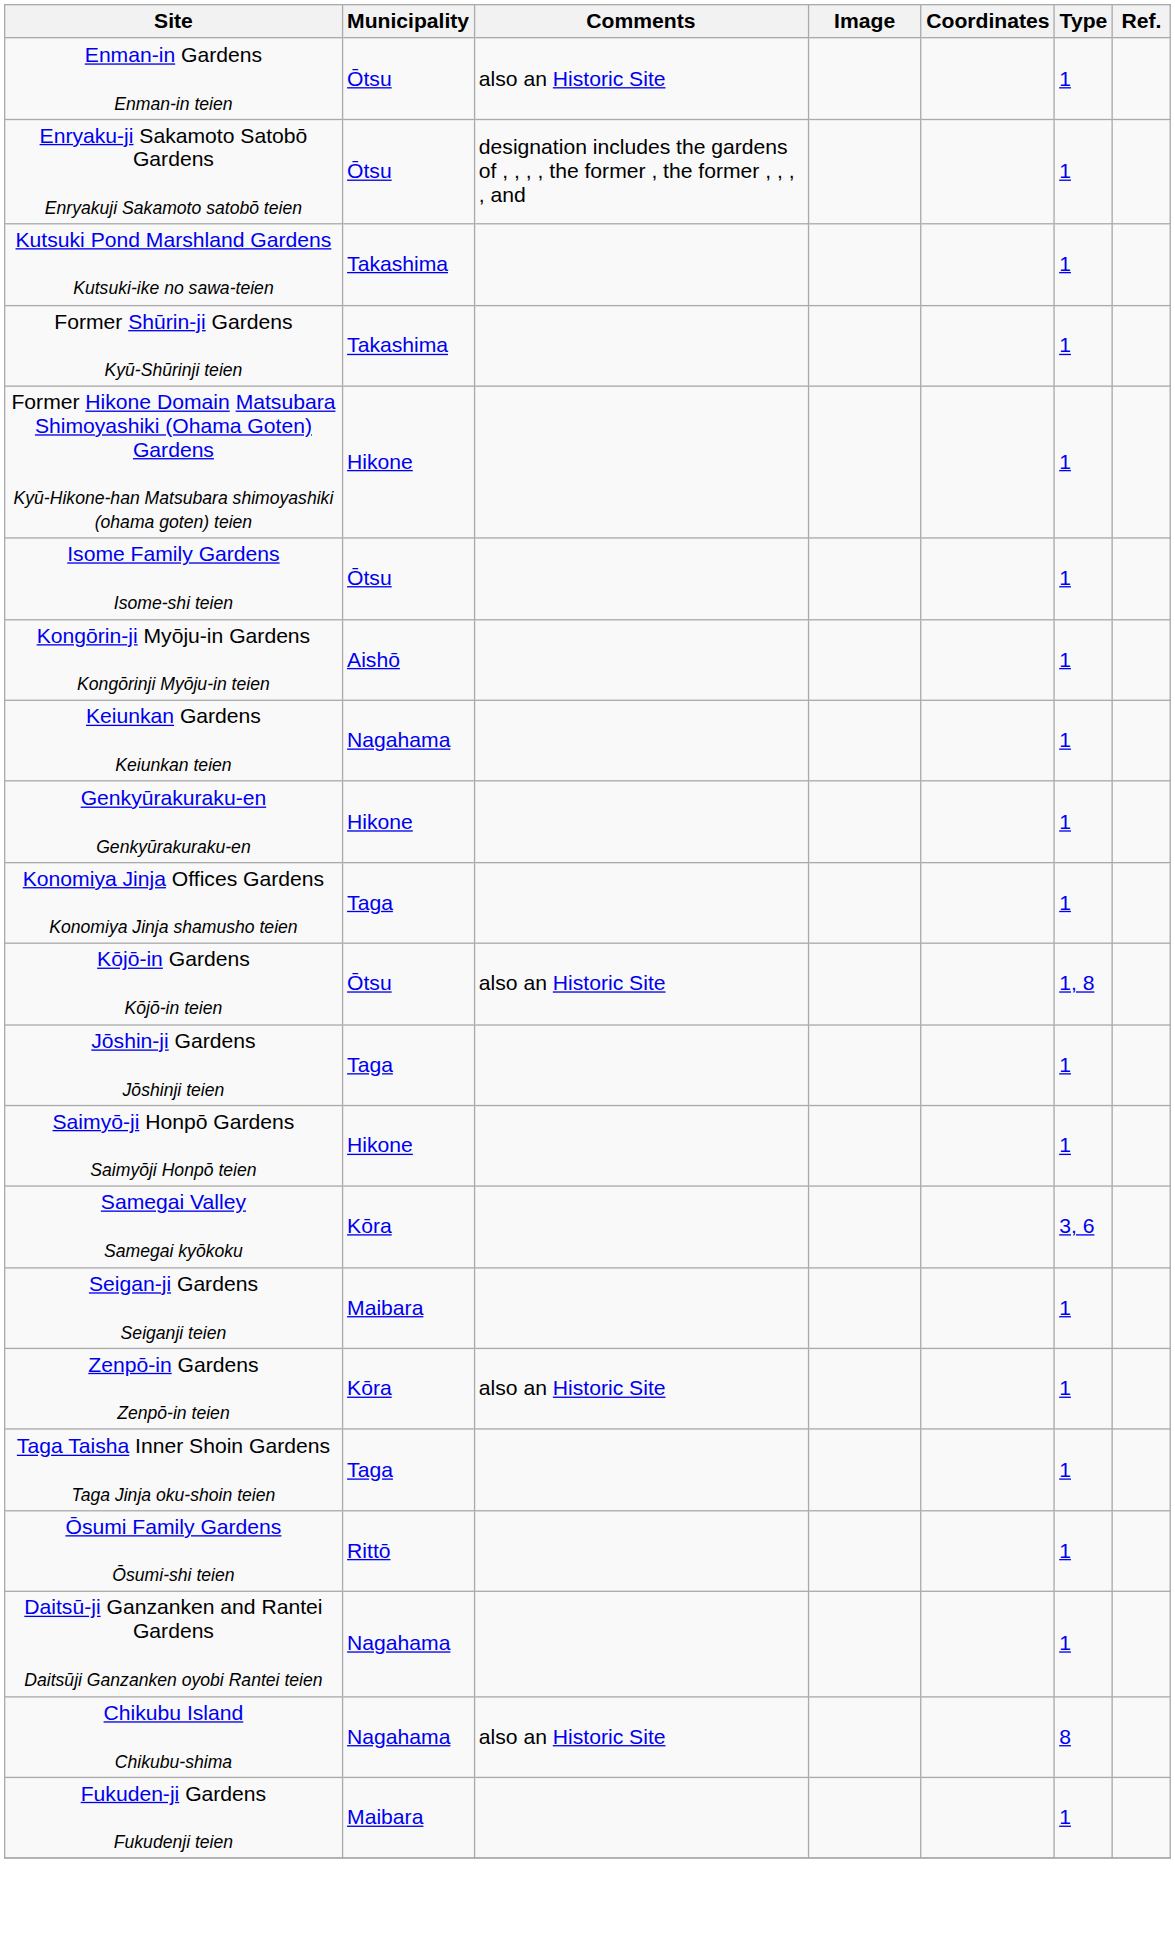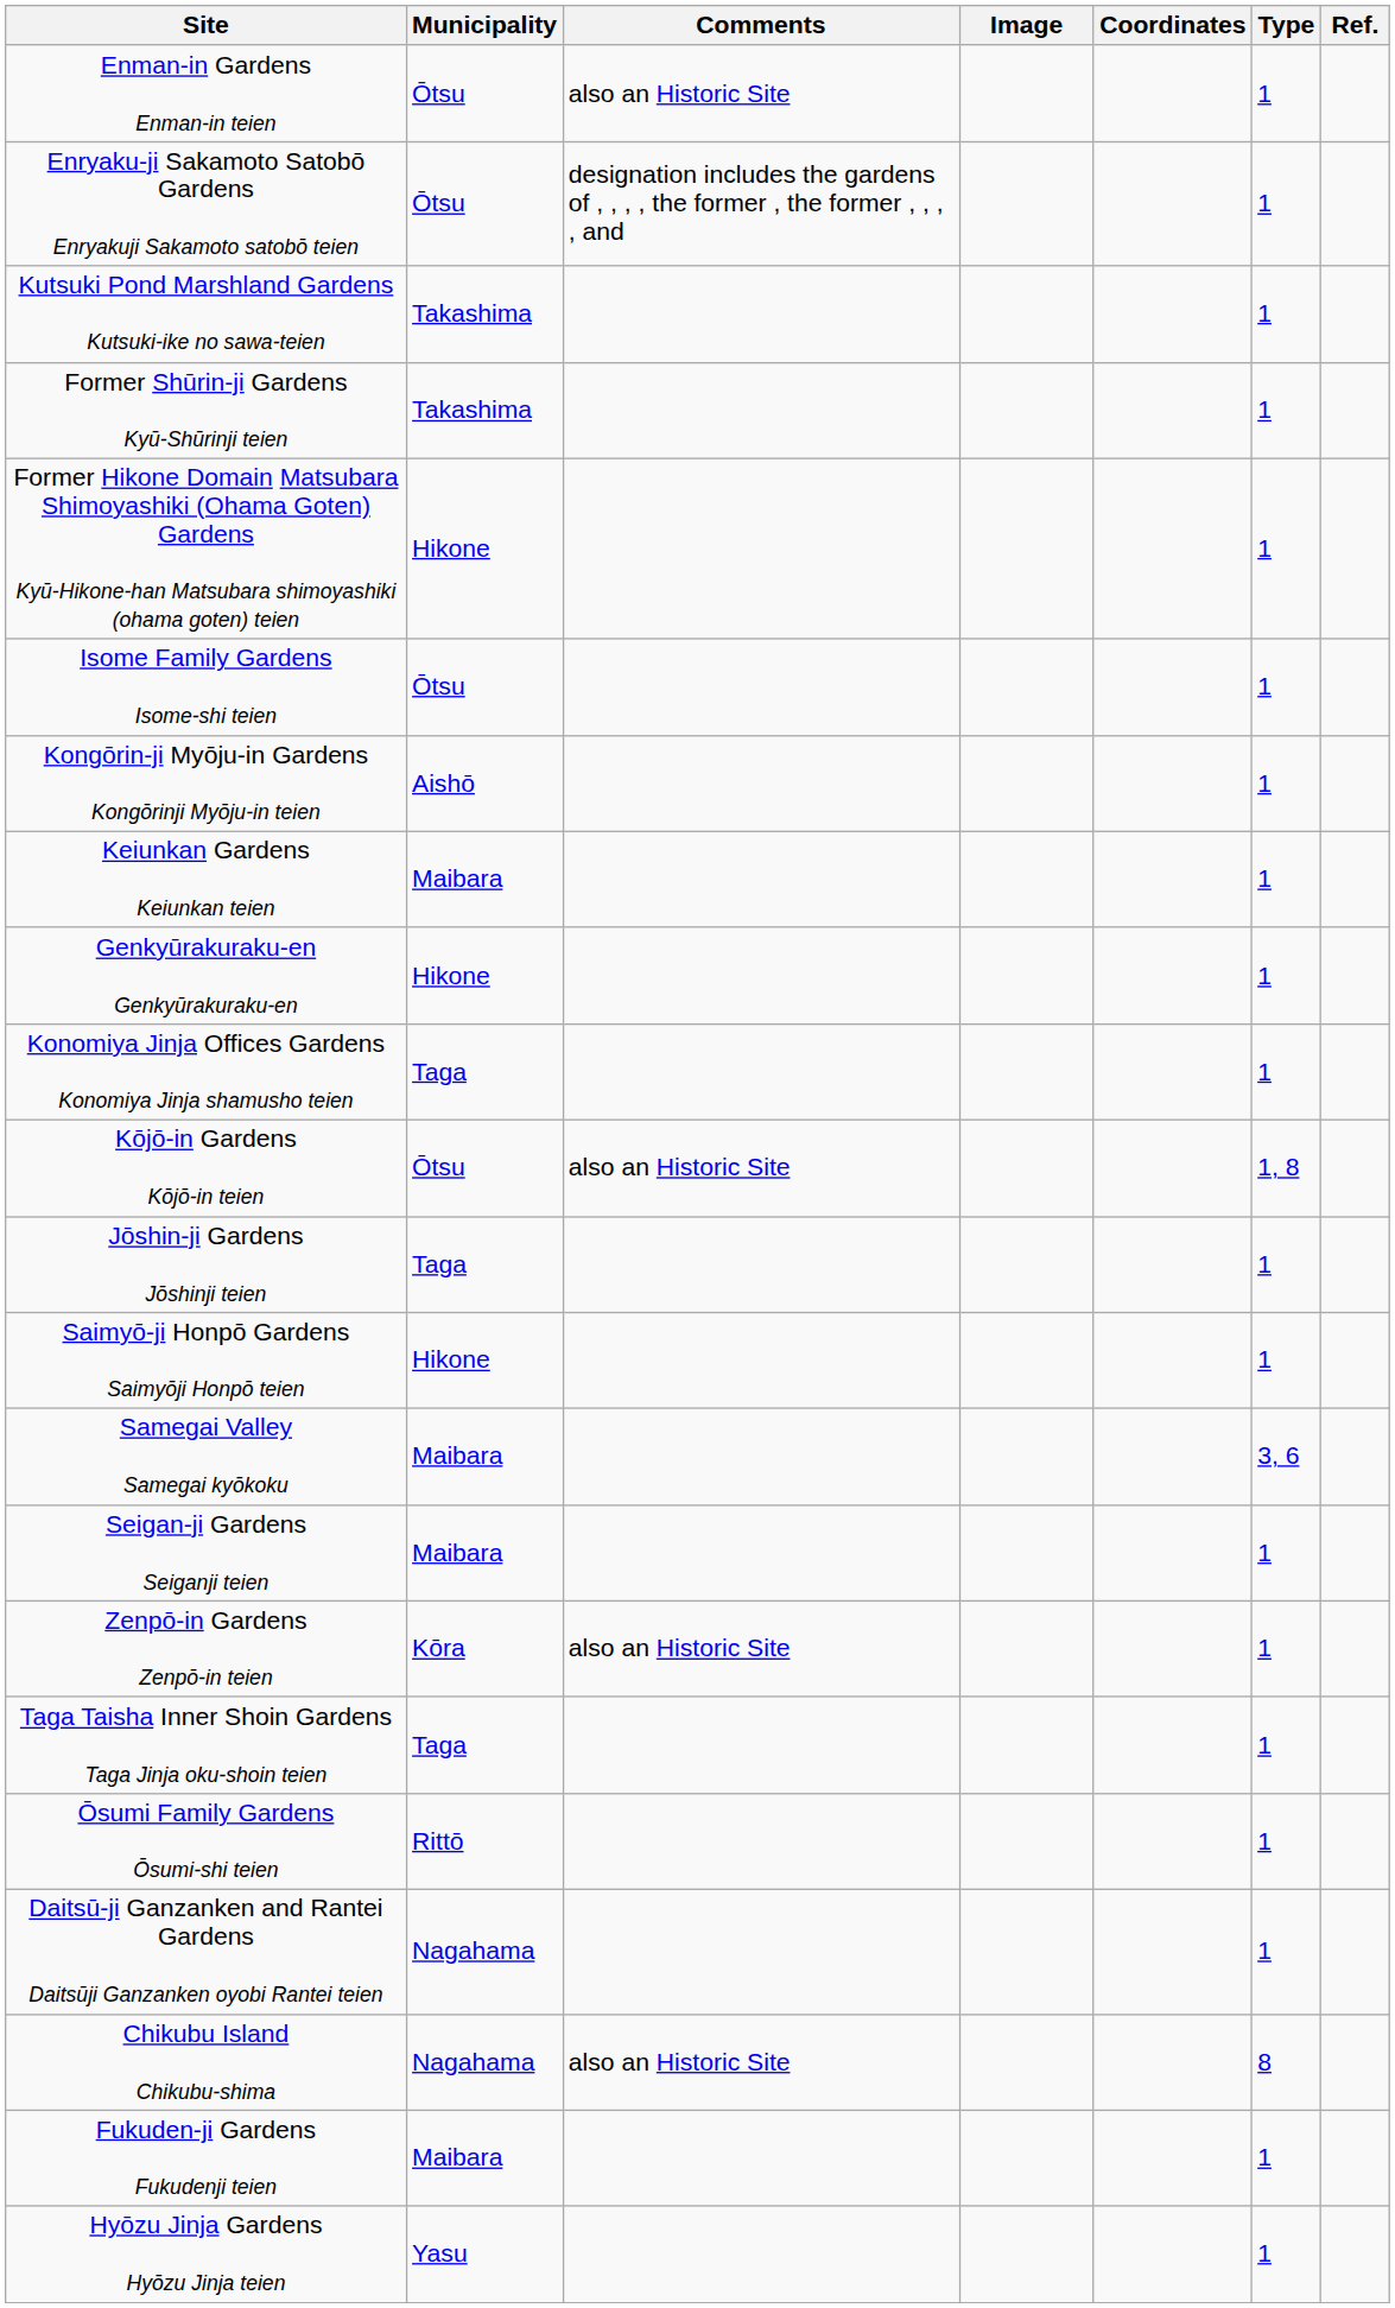Keiunkan Gardens Keiunkan teien | Municipality: Nagahama -> Maibara
Samegai Valley Samegai kyōkoku | Municipality: Kōra -> Maibara
+ row: Hyōzu Jinja Gardens Hyōzu Jinja teien | Yasu | 1
